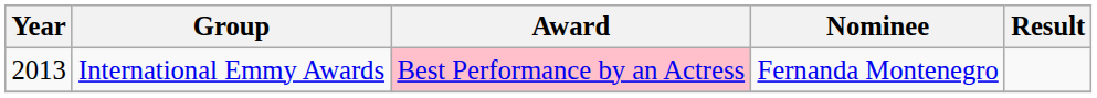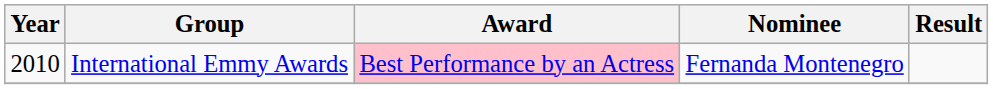International Emmy Awards | Year: 2013 -> 2010
